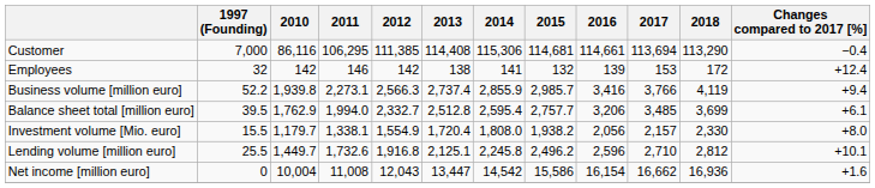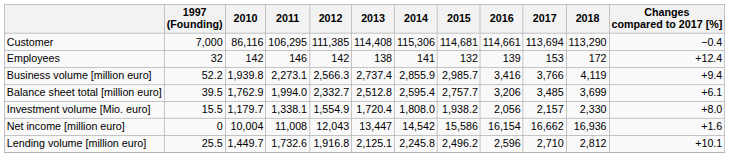rows swapped: Lending volume [million euro] <-> Net income [million euro]
